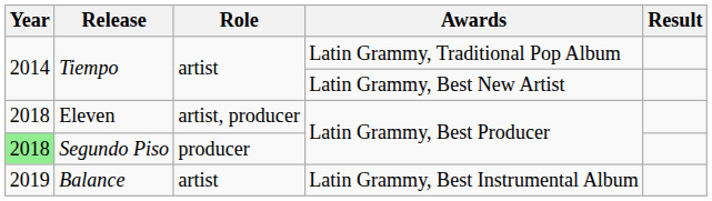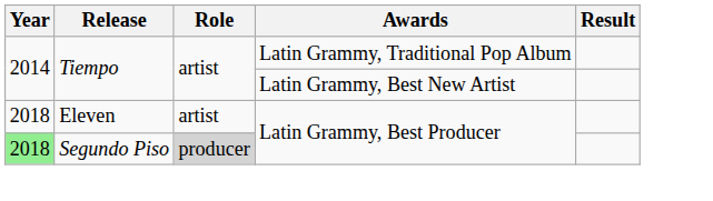Eleven | Role: artist, producer -> artist
Segundo Piso | Role: no background -> lightgrey background
- row: 2019 | Balance | artist | Latin Grammy, Best Instrumental Album
